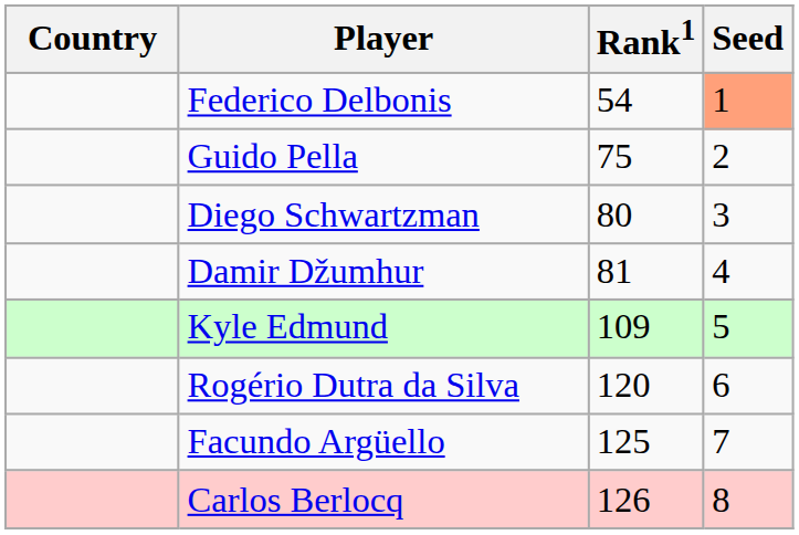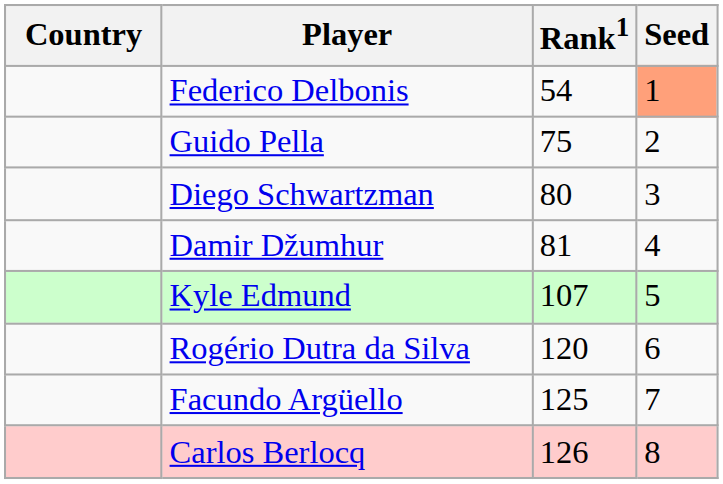Kyle Edmund | Rank1: 109 -> 107
